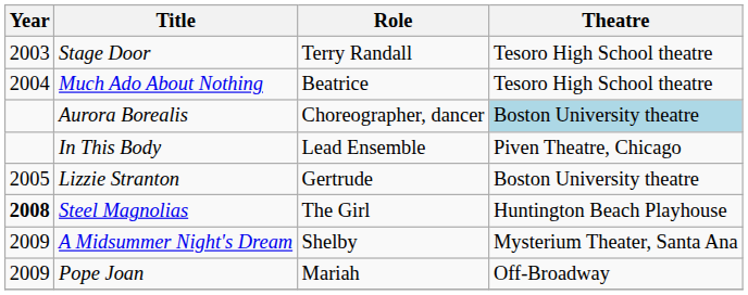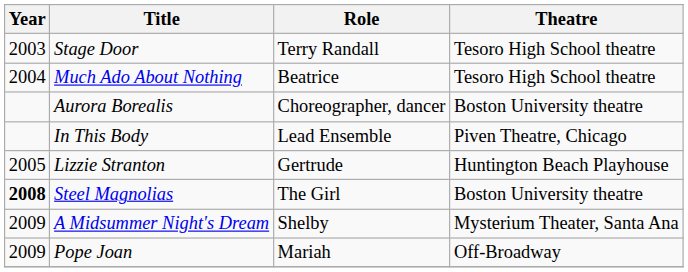Aurora Borealis | Theatre: lightblue background -> no background
Lizzie Stranton | Theatre: Boston University theatre -> Huntington Beach Playhouse
Steel Magnolias | Theatre: Huntington Beach Playhouse -> Boston University theatre
